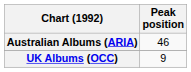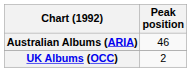UK Albums (OCC) | Peak position: 9 -> 2
